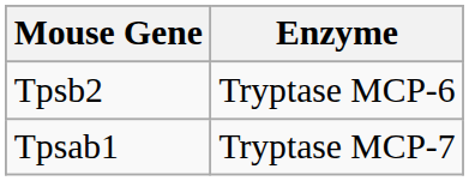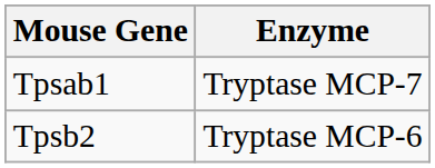rows swapped: Tpsb2 <-> Tpsab1
